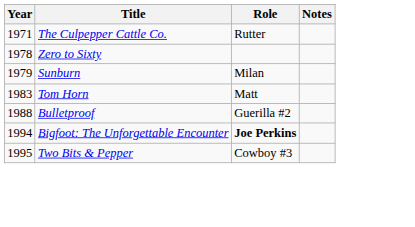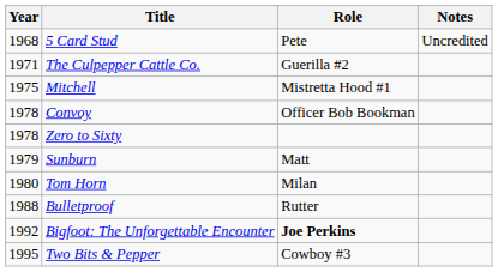+ row: 1968 | 5 Card Stud | Pete | Uncredited
The Culpepper Cattle Co. | Role: Rutter -> Guerilla #2
+ row: 1975 | Mitchell | Mistretta Hood #1
+ row: 1978 | Convoy | Officer Bob Bookman
Sunburn | Role: Milan -> Matt
Tom Horn | Year: 1983 -> 1980
Tom Horn | Role: Matt -> Milan
Bulletproof | Role: Guerilla #2 -> Rutter
Bigfoot: The Unforgettable Encounter | Year: 1994 -> 1992
